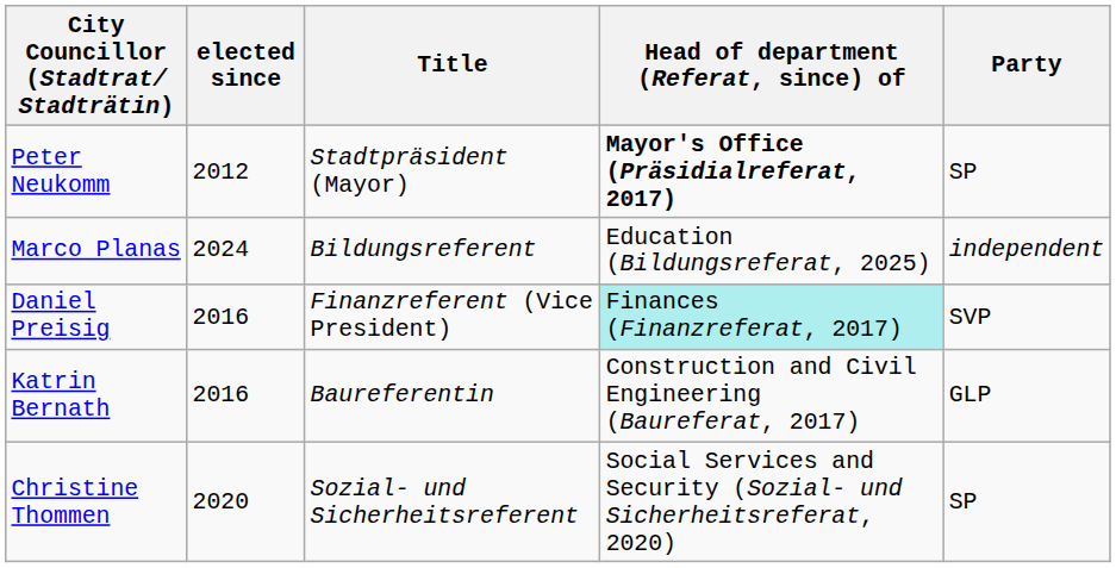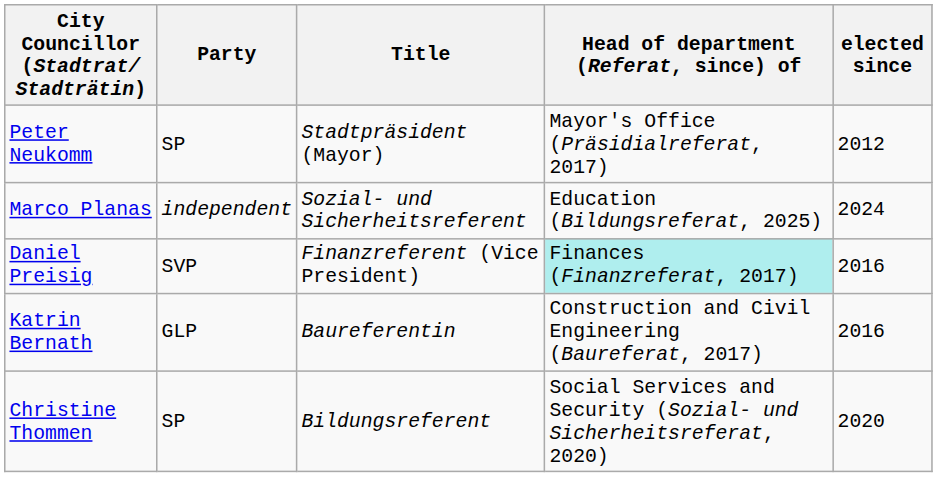columns swapped: Party <-> elected since
Peter Neukomm | Head of department (Referat, since) of: bold -> normal
Marco Planas | Title: Bildungsreferent -> Sozial- und Sicherheitsreferent
Christine Thommen | Title: Sozial- und Sicherheitsreferent -> Bildungsreferent
